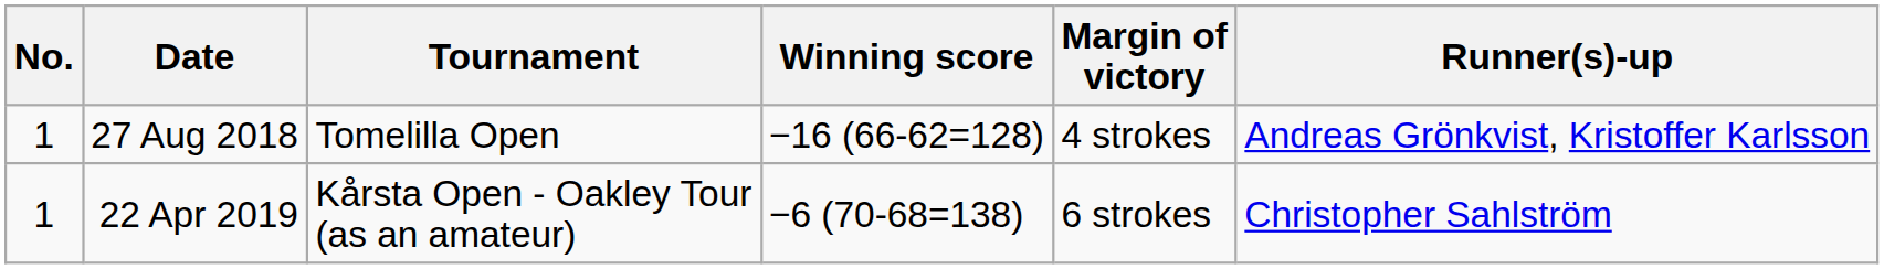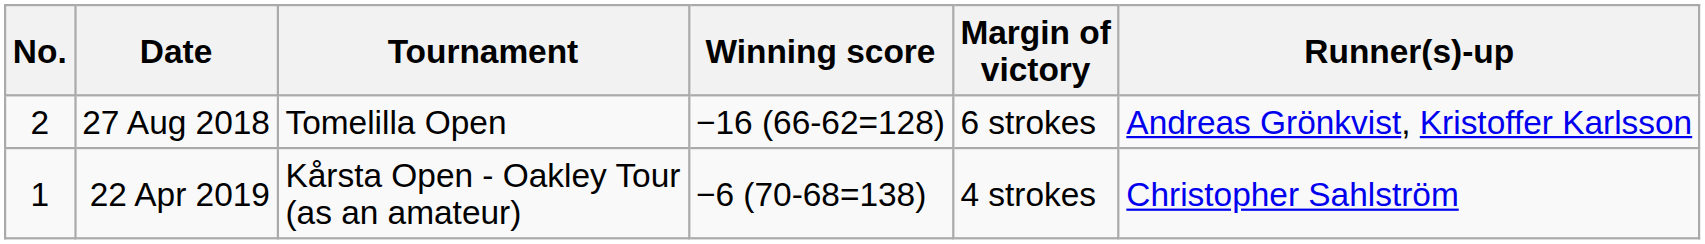27 Aug 2018 | No.: 1 -> 2
27 Aug 2018 | Margin of victory: 4 strokes -> 6 strokes
22 Apr 2019 | Margin of victory: 6 strokes -> 4 strokes
